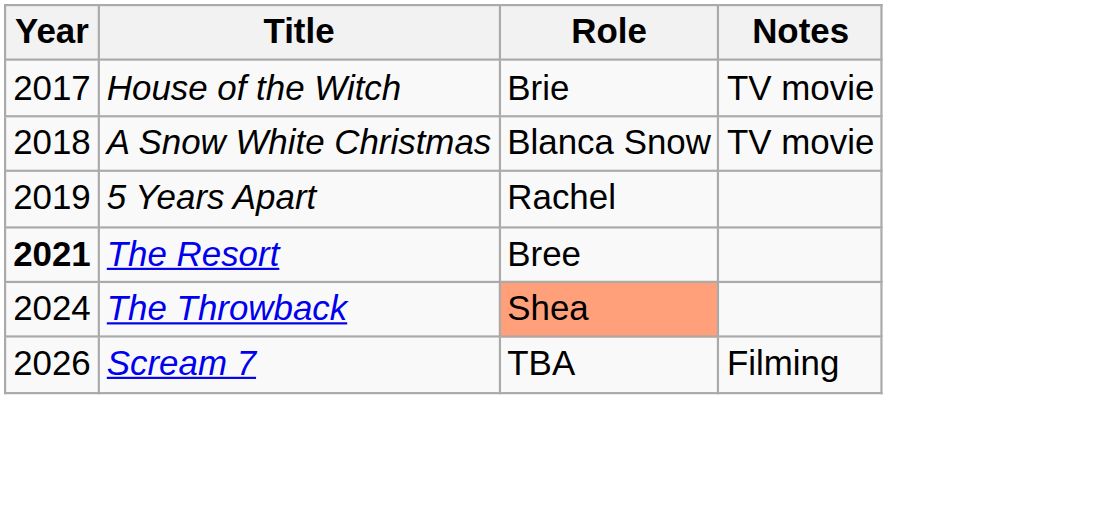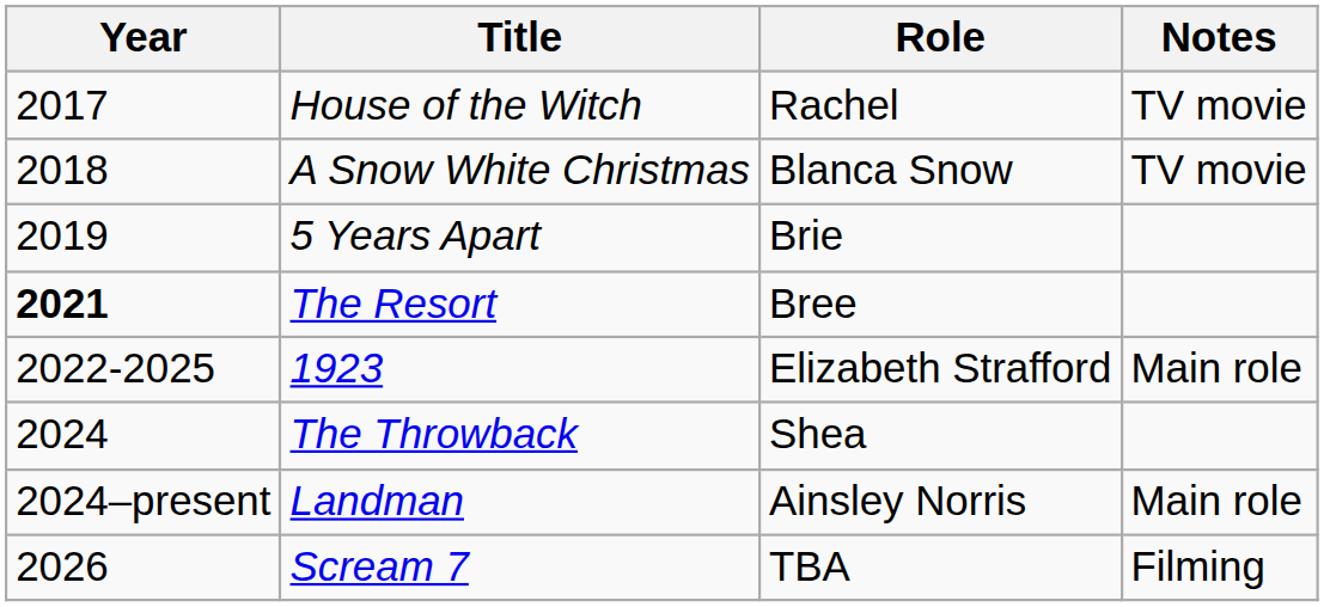House of the Witch | Role: Brie -> Rachel
5 Years Apart | Role: Rachel -> Brie
+ row: 2022-2025 | 1923 | Elizabeth Strafford | Main role
The Throwback | Role: lightsalmon background -> no background
+ row: 2024–present | Landman | Ainsley Norris | Main role
